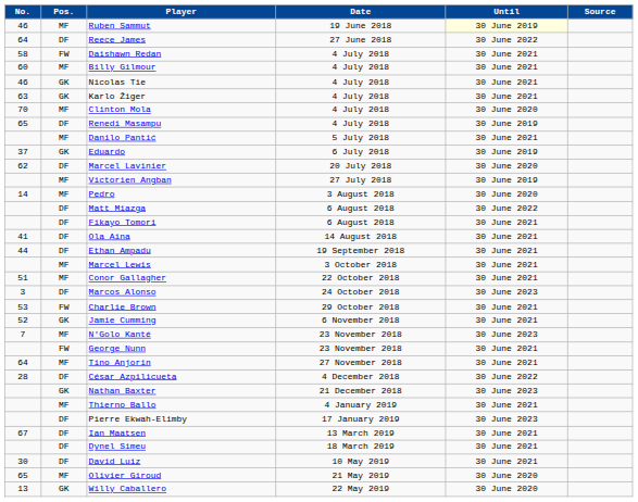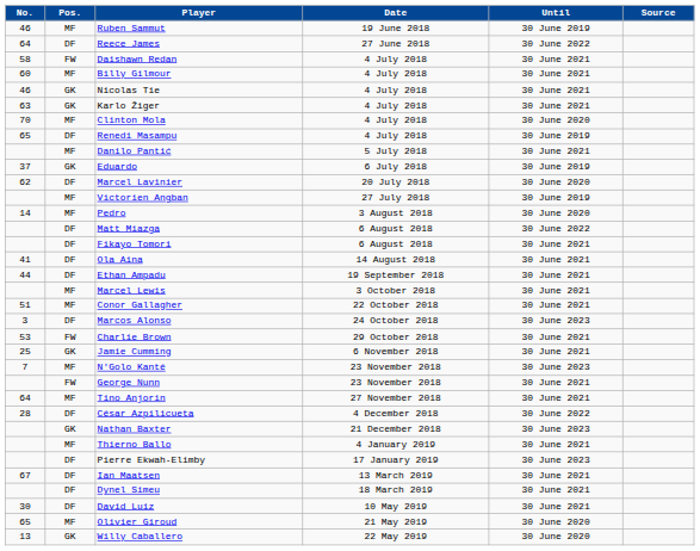Ruben Sammut | Until: lightyellow background -> no background
Jamie Cumming | No.: 52 -> 25
